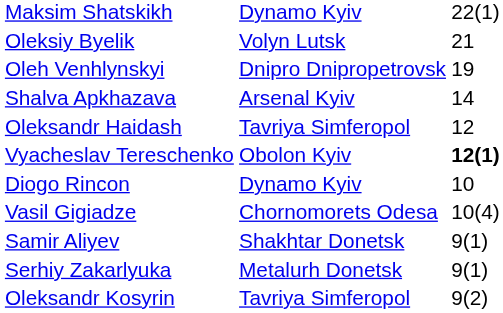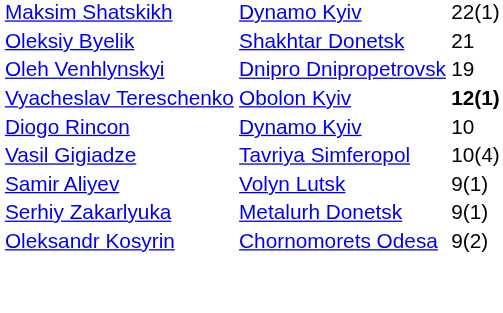Oleksiy Byelik | column 2: Volyn Lutsk -> Shakhtar Donetsk
- row: Shalva Apkhazava | Arsenal Kyiv | 14
- row: Oleksandr Haidash | Tavriya Simferopol | 12
Vasil Gigiadze | column 2: Chornomorets Odesa -> Tavriya Simferopol
Samir Aliyev | column 2: Shakhtar Donetsk -> Volyn Lutsk
Oleksandr Kosyrin | column 2: Tavriya Simferopol -> Chornomorets Odesa
